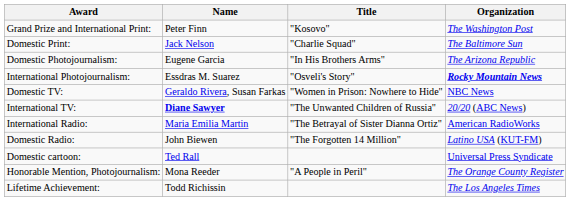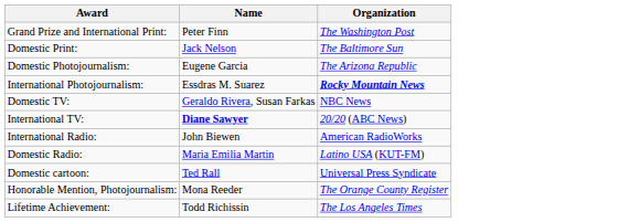- column: Title | "Kosovo" | "Charlie Squad" | "In His Brothers Arms" | "Osveli's Story" | "Women in Prison: Nowhere to Hide" | "The Unwanted Children of Russia" | "The Betrayal of Sister Dianna Ortiz" | "The Forgotten 14 Million" | "A People in Peril"
International Radio: | Name: Maria Emilia Martin -> John Biewen
Domestic Radio: | Name: John Biewen -> Maria Emilia Martin
